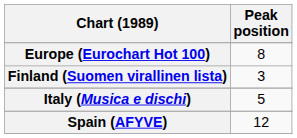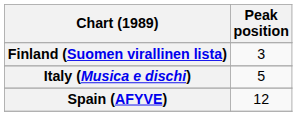- row: Europe (Eurochart Hot 100) | 8
